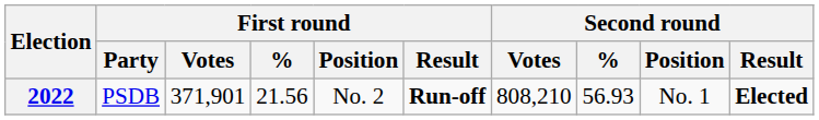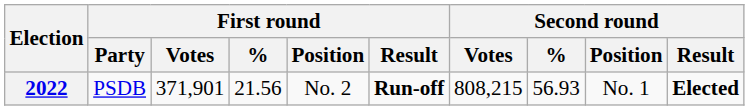2022 | Second round / Votes: 808,210 -> 808,215
